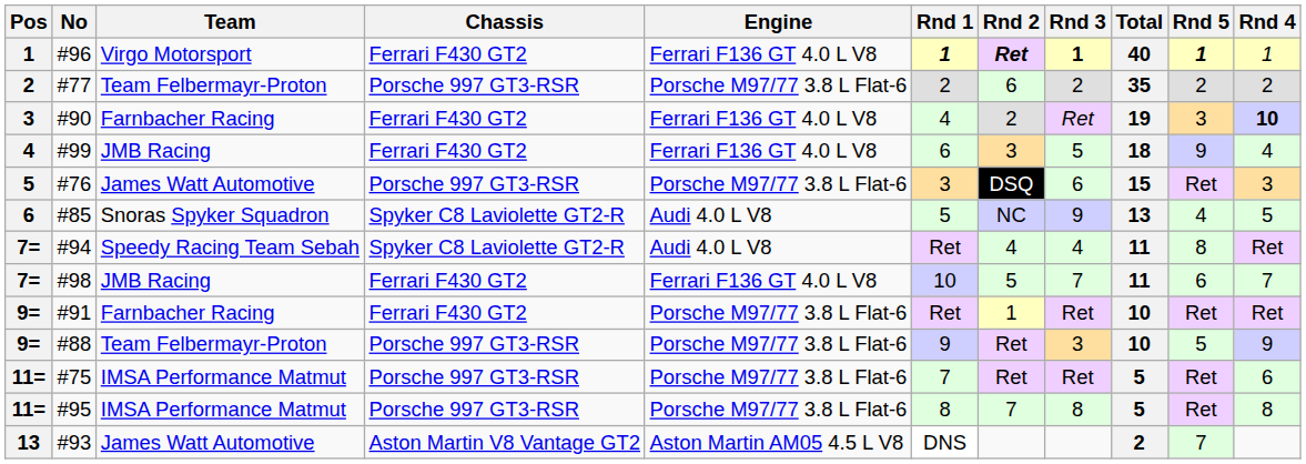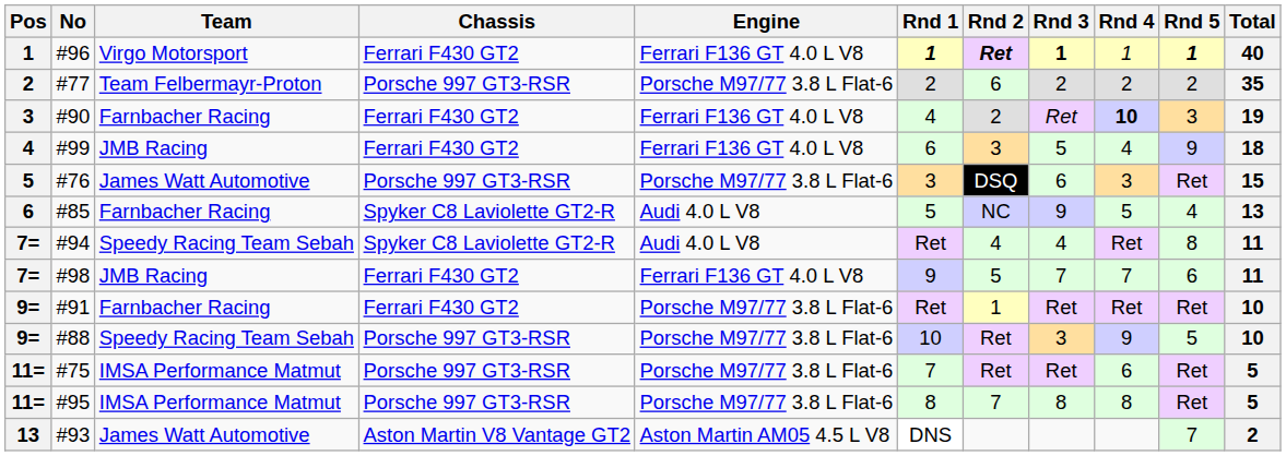columns swapped: Rnd 4 <-> Total
#85 | Team: Snoras Spyker Squadron -> Farnbacher Racing
#98 | Rnd 1: 10 -> 9
#88 | Team: Team Felbermayr-Proton -> Speedy Racing Team Sebah
#88 | Rnd 1: 9 -> 10
